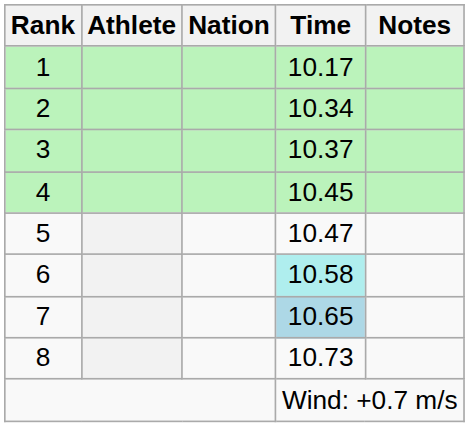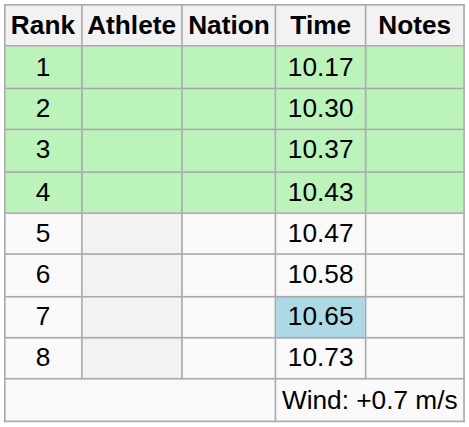2 | Time: 10.34 -> 10.30
4 | Time: 10.45 -> 10.43
6 | Time: paleturquoise background -> no background
